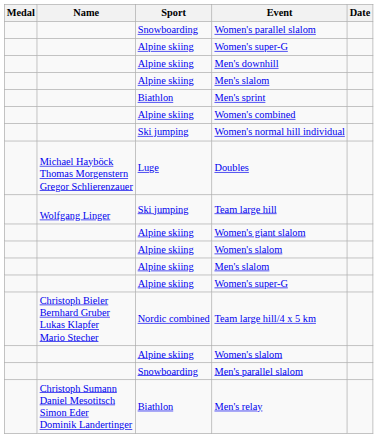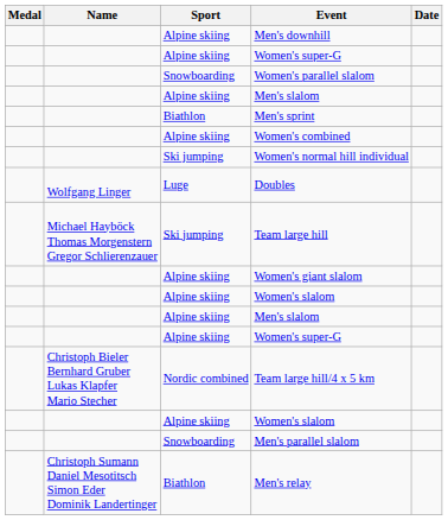rows swapped: Men's downhill <-> Women's parallel slalom
Doubles | Name: Michael Hayböck Thomas Morgenstern Gregor Schlierenzauer -> Wolfgang Linger
Team large hill | Name: Wolfgang Linger -> Michael Hayböck Thomas Morgenstern Gregor Schlierenzauer
